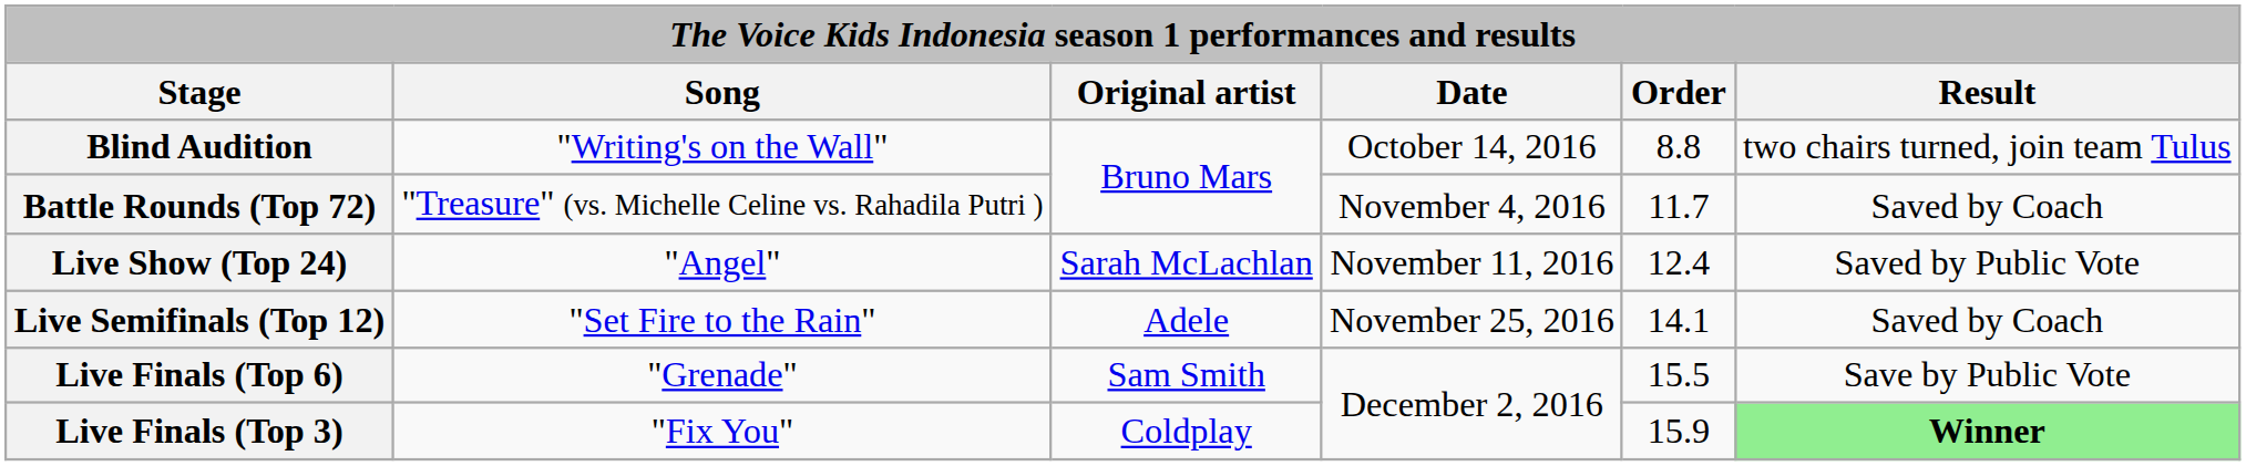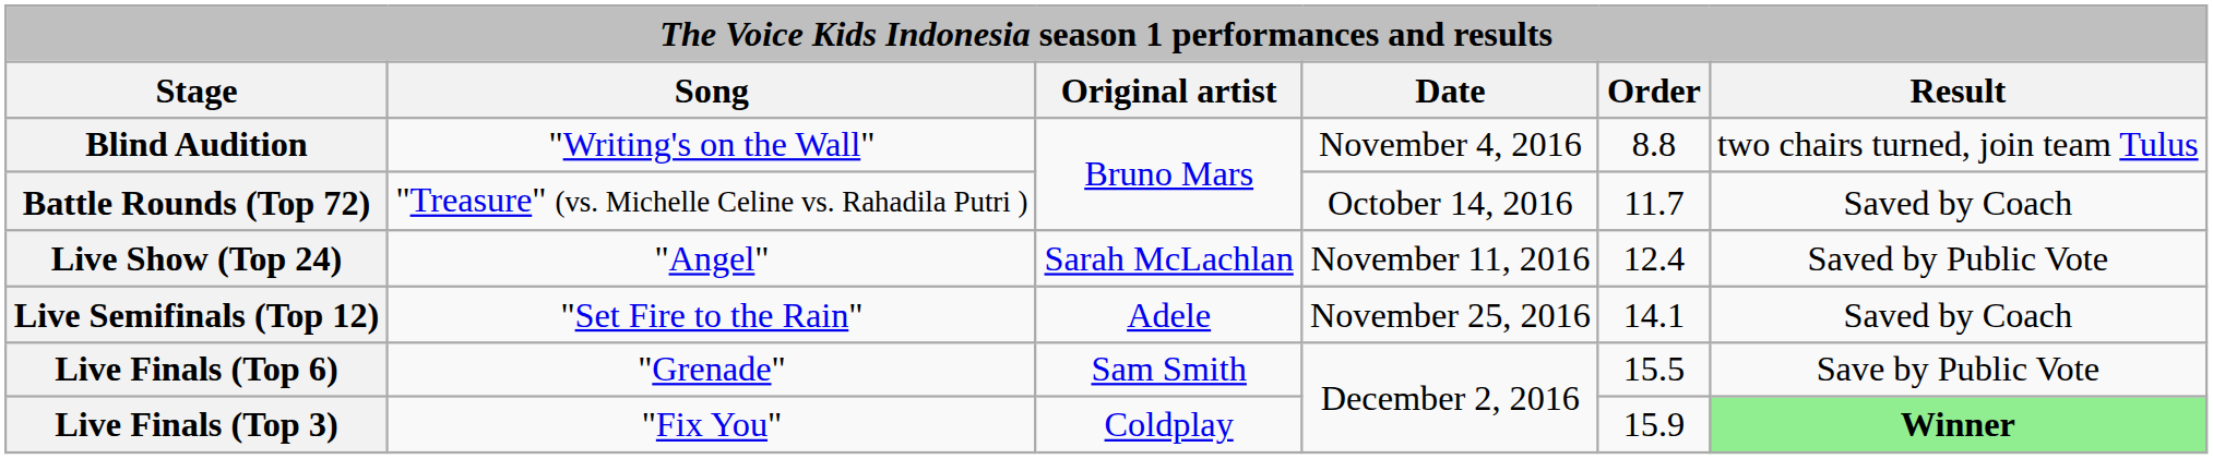Blind Audition | Date: October 14, 2016 -> November 4, 2016
Battle Rounds (Top 72) | Date: November 4, 2016 -> October 14, 2016
